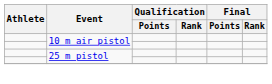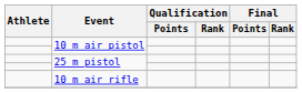+ row: 10 m air rifle
